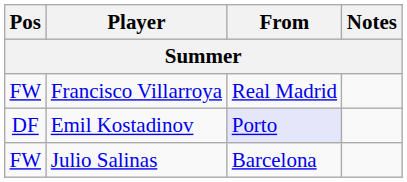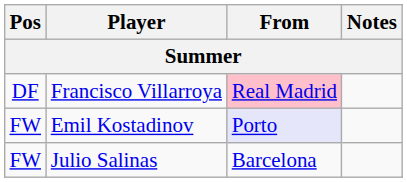Francisco Villarroya | Pos: FW -> DF
Francisco Villarroya | From: no background -> pink background
Emil Kostadinov | Pos: DF -> FW
